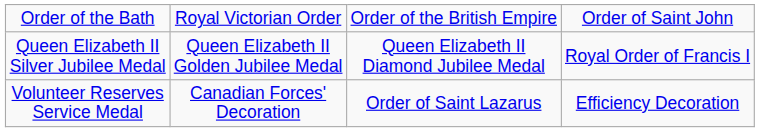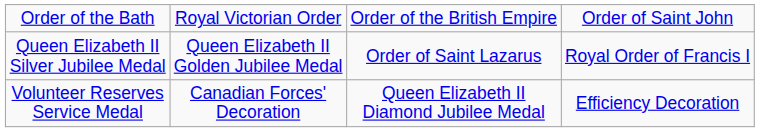Queen Elizabeth II Silver Jubilee Medal | column 3: Queen Elizabeth II Diamond Jubilee Medal -> Order of Saint Lazarus
Volunteer Reserves Service Medal | column 3: Order of Saint Lazarus -> Queen Elizabeth II Diamond Jubilee Medal
